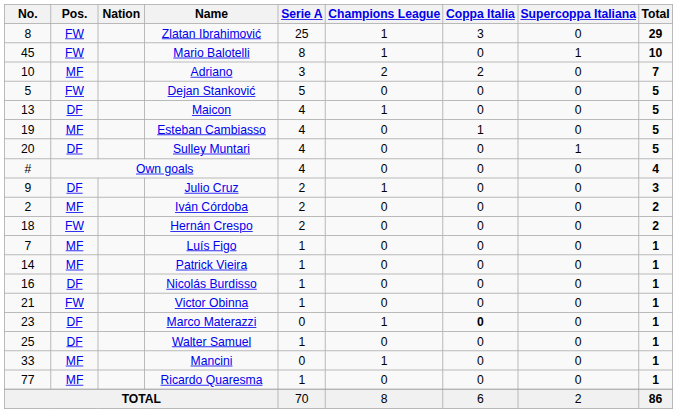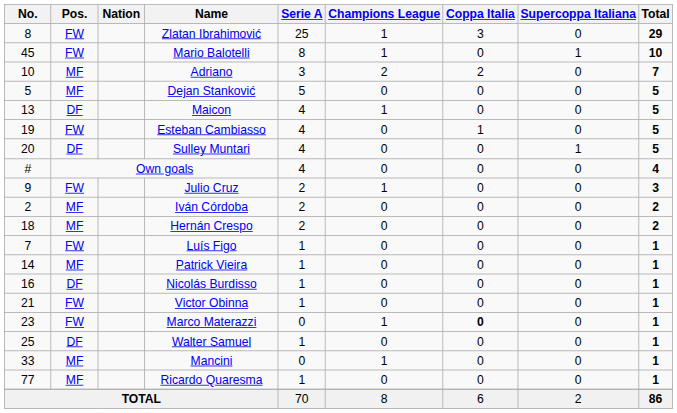Dejan Stanković | Pos.: FW -> MF
Esteban Cambiasso | Pos.: MF -> FW
Julio Cruz | Pos.: DF -> FW
Hernán Crespo | Pos.: FW -> MF
Luís Figo | Pos.: MF -> FW
Marco Materazzi | Pos.: DF -> FW
